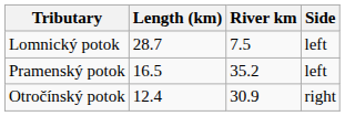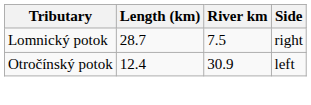Lomnický potok | Side: left -> right
- row: Pramenský potok | 16.5 | 35.2 | left
Otročínský potok | Side: right -> left
